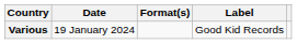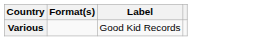- column: Date | 19 January 2024
